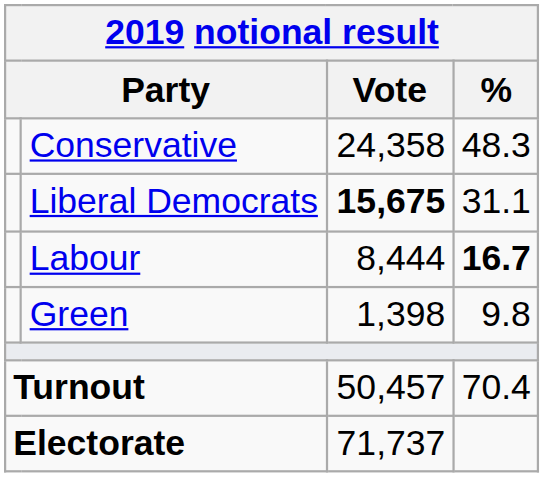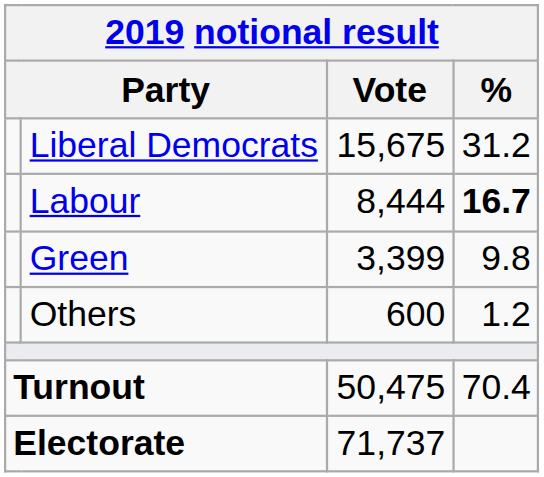- row: Conservative | 24,358 | 48.3
Liberal Democrats | Vote: bold -> normal
Liberal Democrats | %: 31.1 -> 31.2
Green | Vote: 1,398 -> 3,399
+ row: Others | 600 | 1.2
Turnout | Vote: 50,457 -> 50,475
